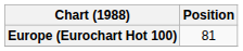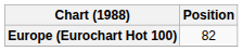Europe (Eurochart Hot 100) | Position: 81 -> 82
